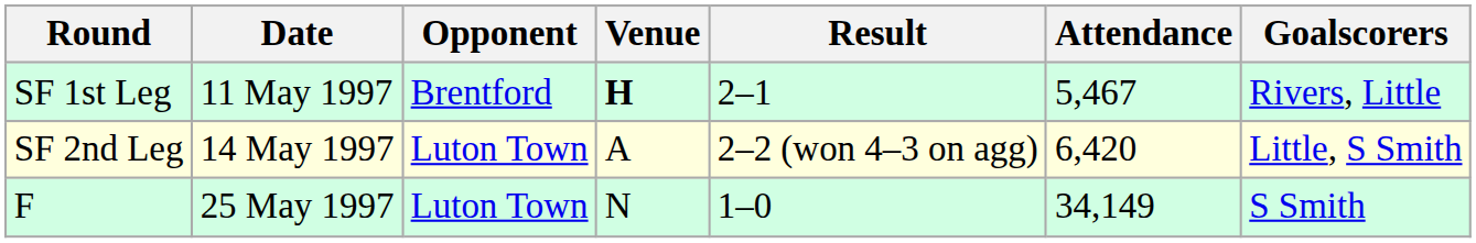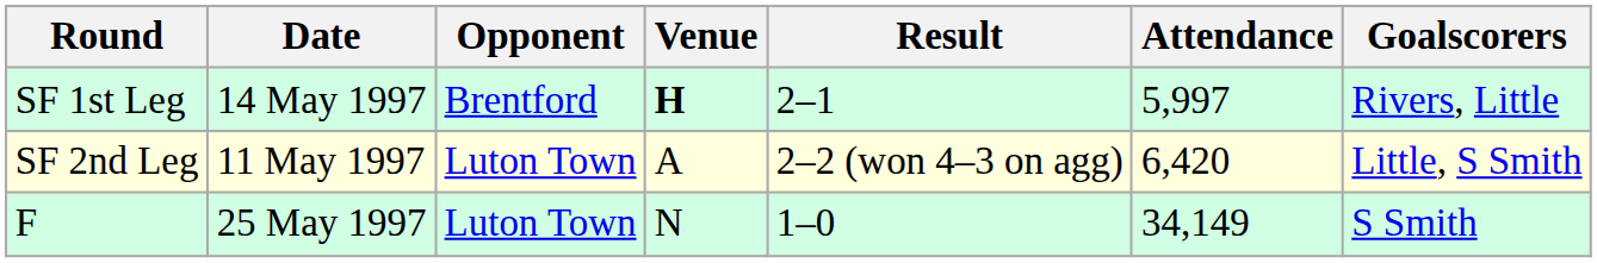SF 1st Leg | Date: 11 May 1997 -> 14 May 1997
SF 1st Leg | Attendance: 5,467 -> 5,997
SF 2nd Leg | Date: 14 May 1997 -> 11 May 1997
